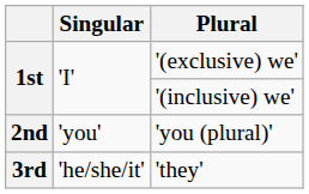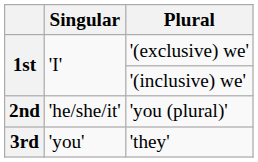'you (plural)' | Singular: 'you' -> 'he/she/it'
'they' | Singular: 'he/she/it' -> 'you'
